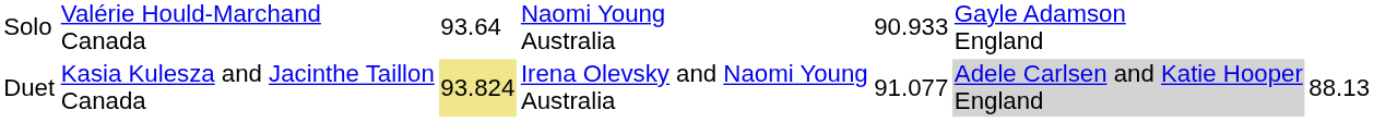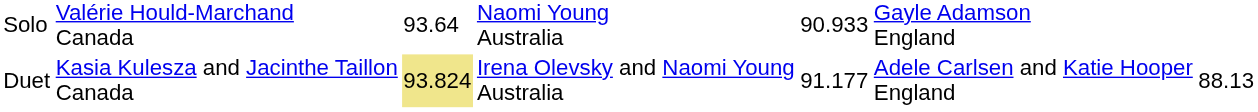Duet | column 5: 91.077 -> 91.177
Duet | column 6: lightgrey background -> no background
